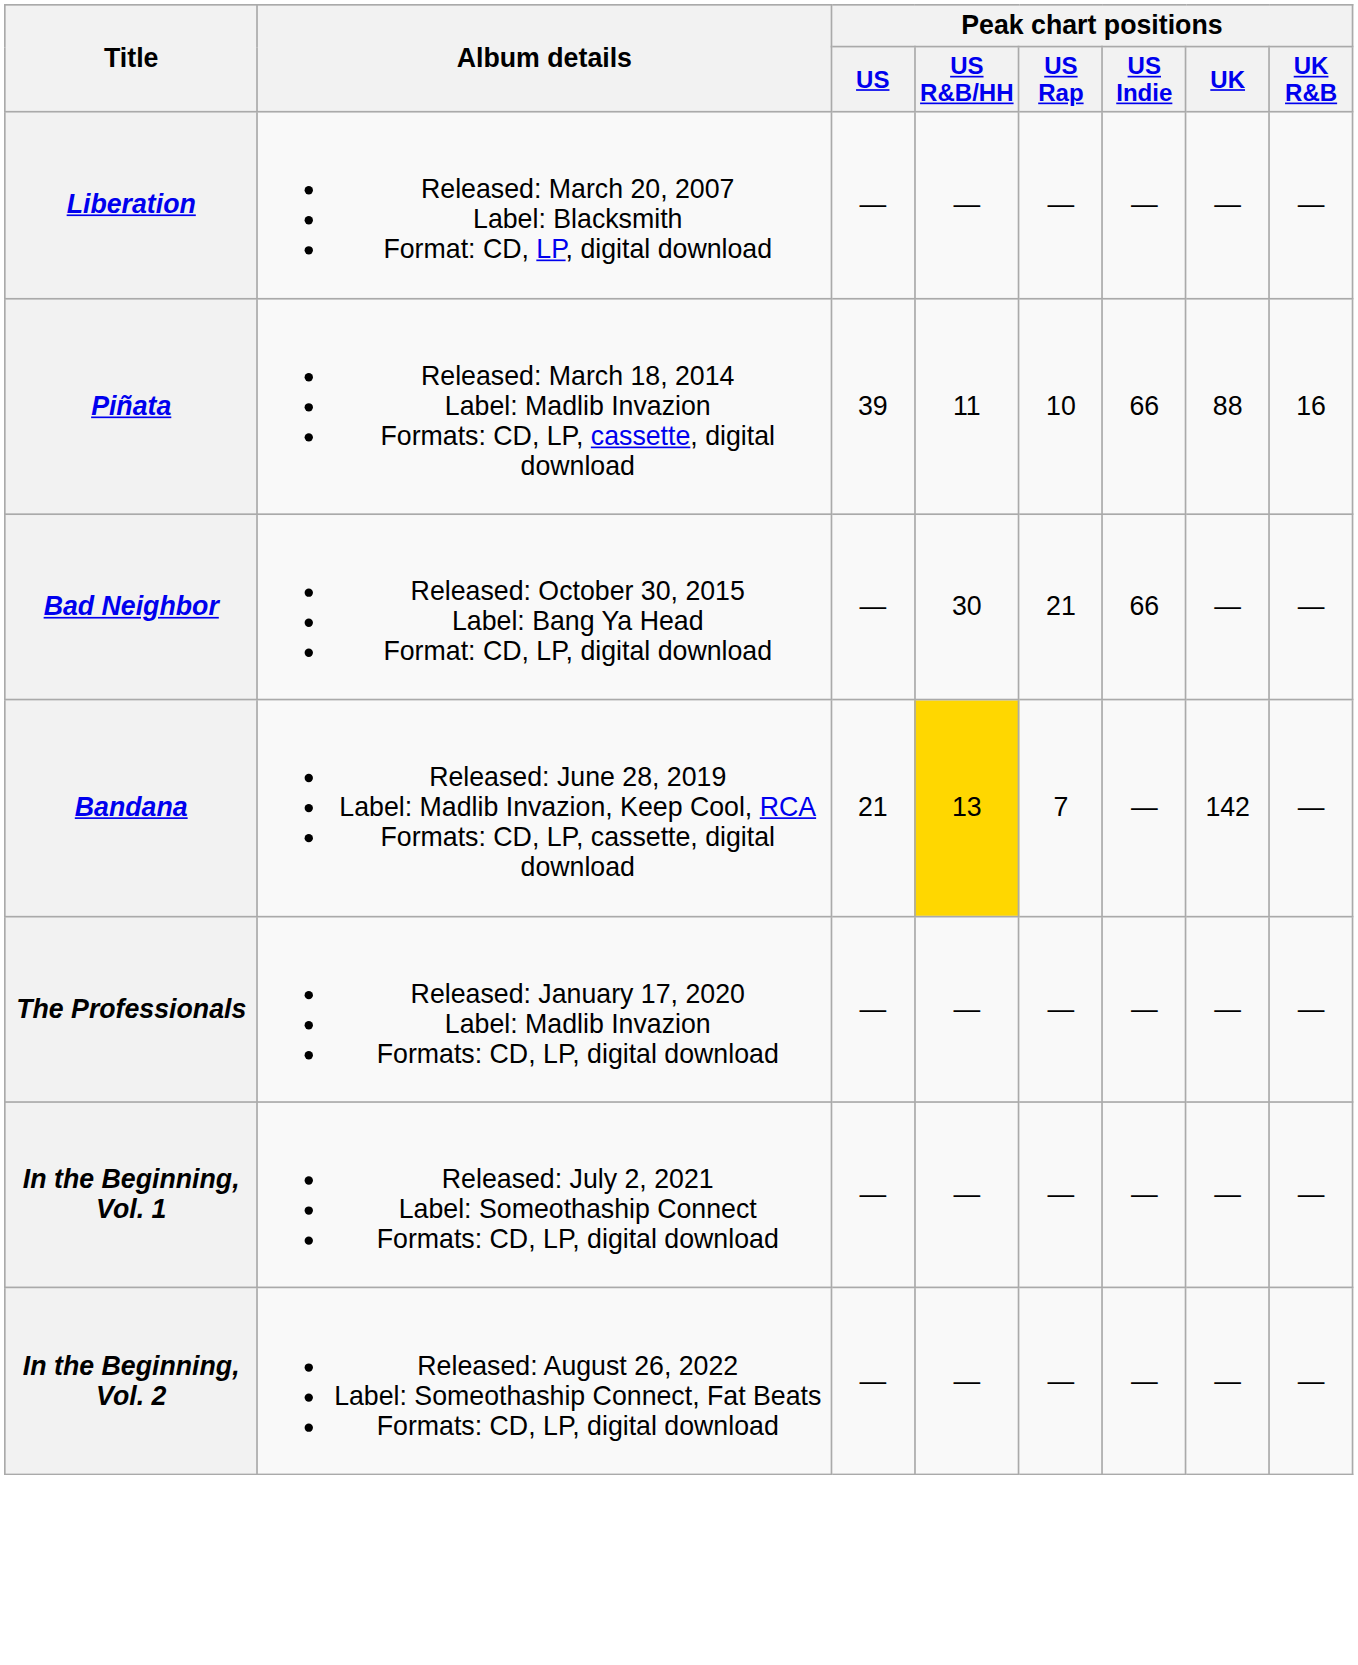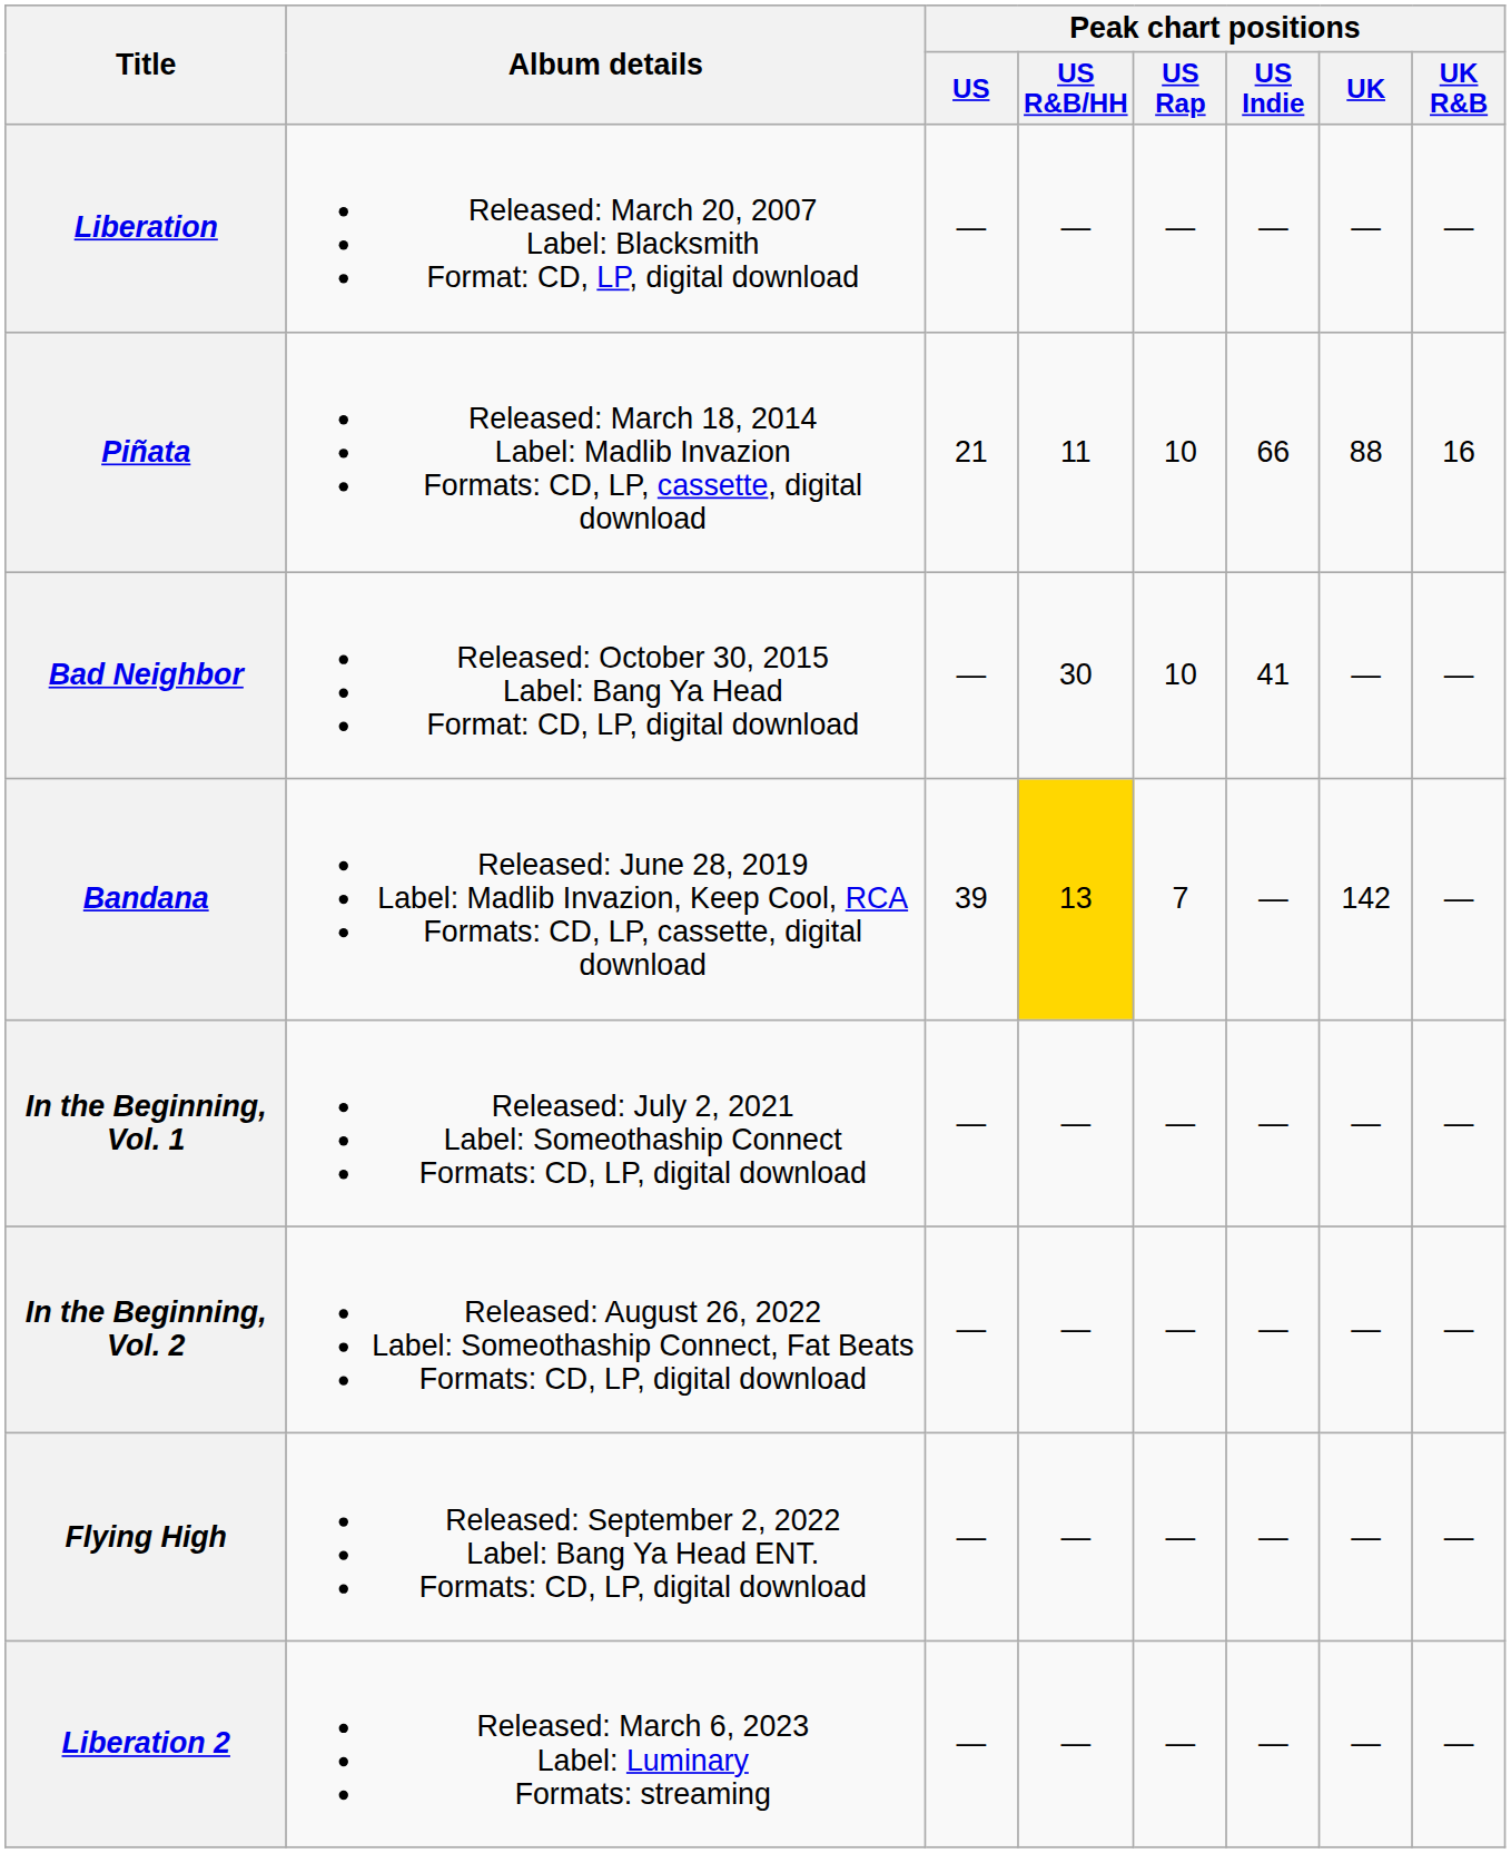Piñata | Peak chart positions / US: 39 -> 21
Bad Neighbor | Peak chart positions / US Rap: 21 -> 10
Bad Neighbor | Peak chart positions / US Indie: 66 -> 41
Bandana | Peak chart positions / US: 21 -> 39
- row: The Professionals | Released: January 17, 2020 Label: Madlib Invazion Formats: CD, LP, digital download | — | — | — | — | — | —
+ row: Flying High | Released: September 2, 2022 Label: Bang Ya Head ENT. Formats: CD, LP, digital download | — | — | — | — | — | —
+ row: Liberation 2 | Released: March 6, 2023 Label: Luminary Formats: streaming | — | — | — | — | — | —
